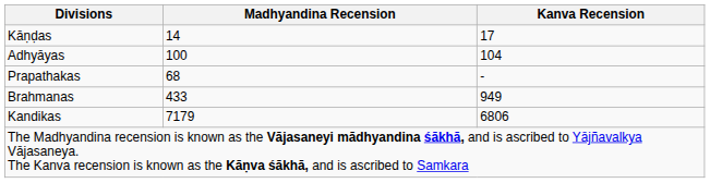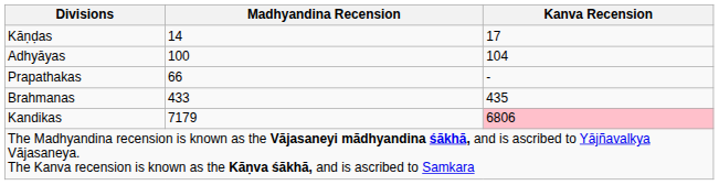Prapathakas | Madhyandina Recension: 68 -> 66
Brahmanas | Kanva Recension: 949 -> 435
Kandikas | Kanva Recension: no background -> pink background
